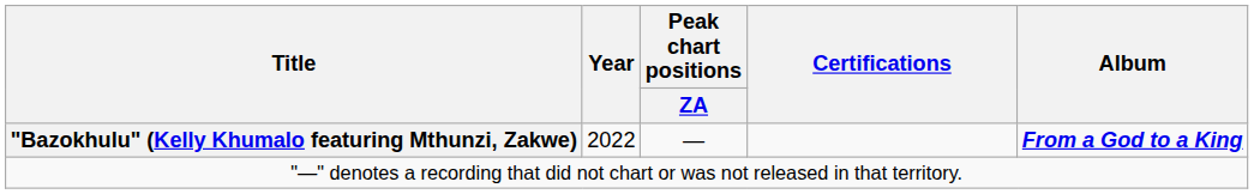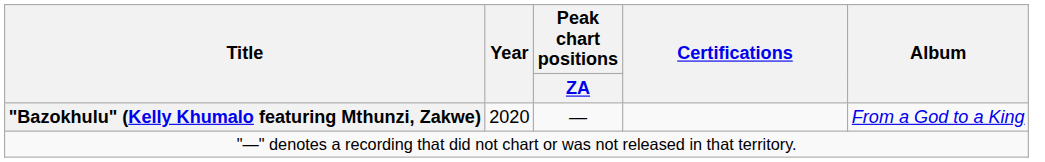"Bazokhulu" (Kelly Khumalo featuring Mthunzi, Zakwe) | Year: 2022 -> 2020
"Bazokhulu" (Kelly Khumalo featuring Mthunzi, Zakwe) | Album: bold -> normal
